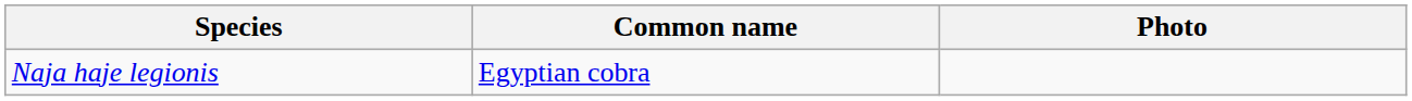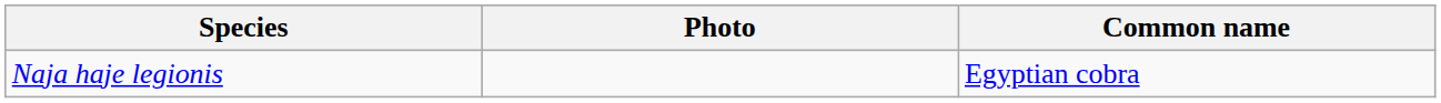columns swapped: Common name <-> Photo
